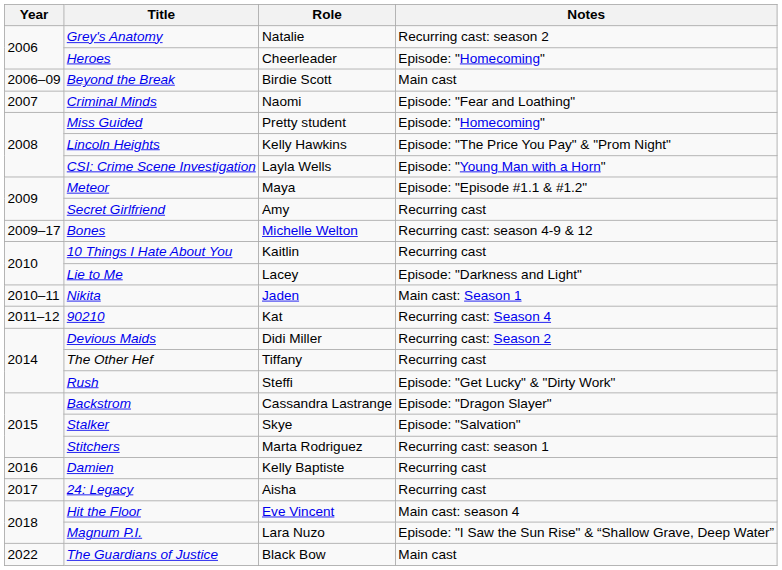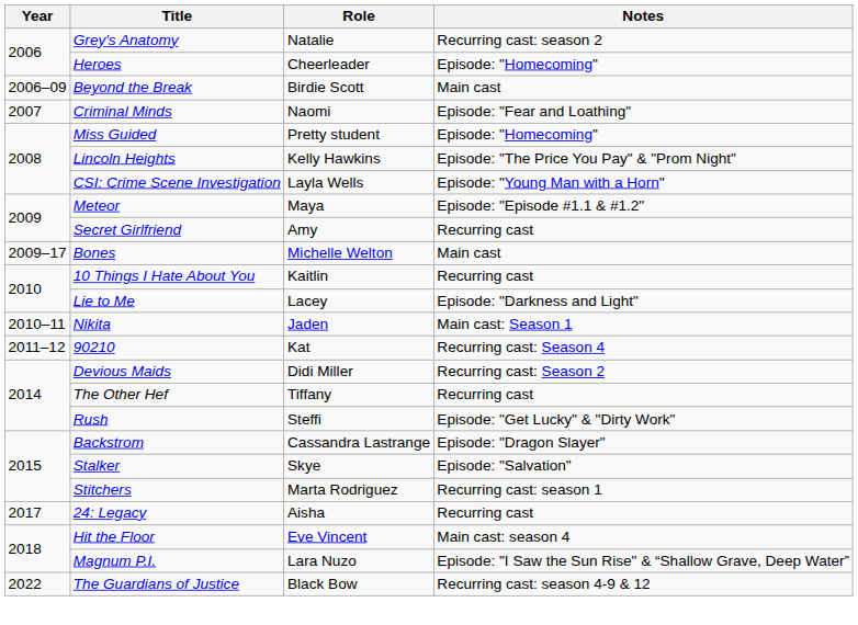Bones | Notes: Recurring cast: season 4-9 & 12 -> Main cast
- row: 2016 | Damien | Kelly Baptiste | Recurring cast
The Guardians of Justice | Notes: Main cast -> Recurring cast: season 4-9 & 12
